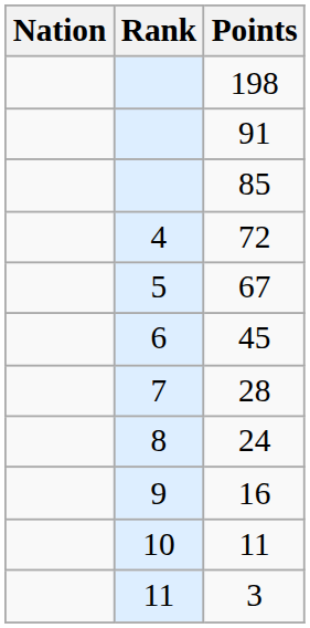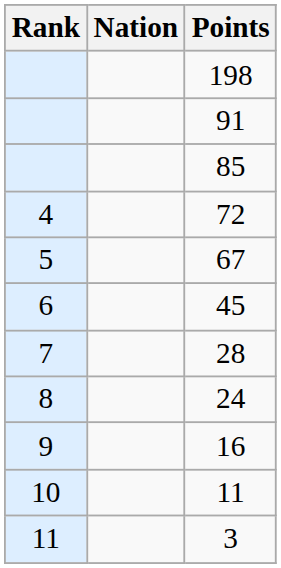columns swapped: Rank <-> Nation
